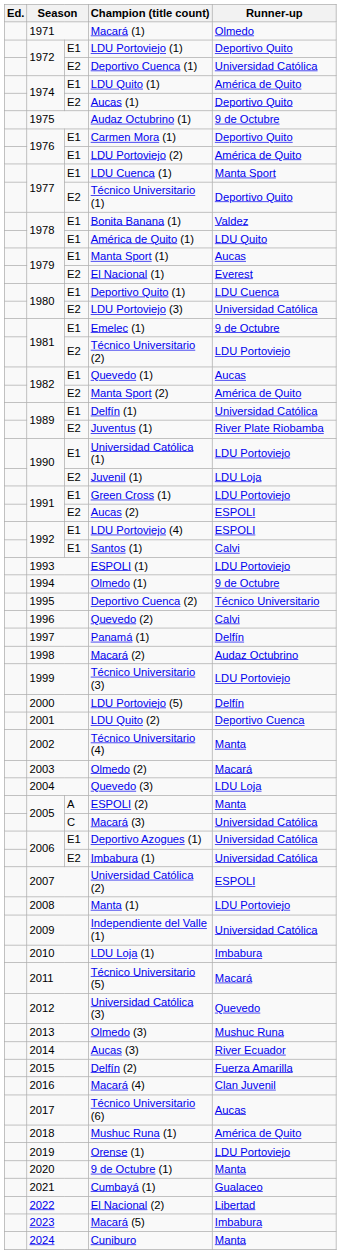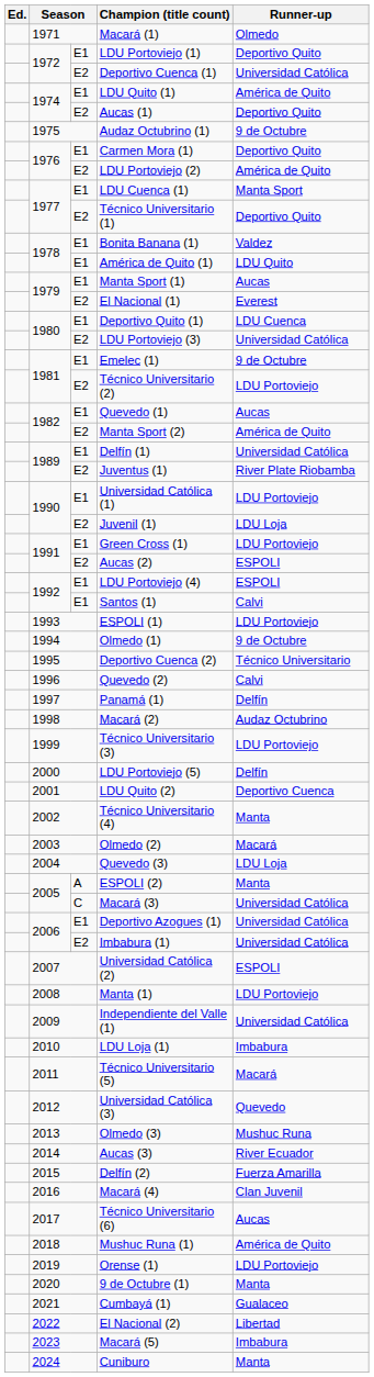LDU Portoviejo (2) | column 3: E1 -> E2
